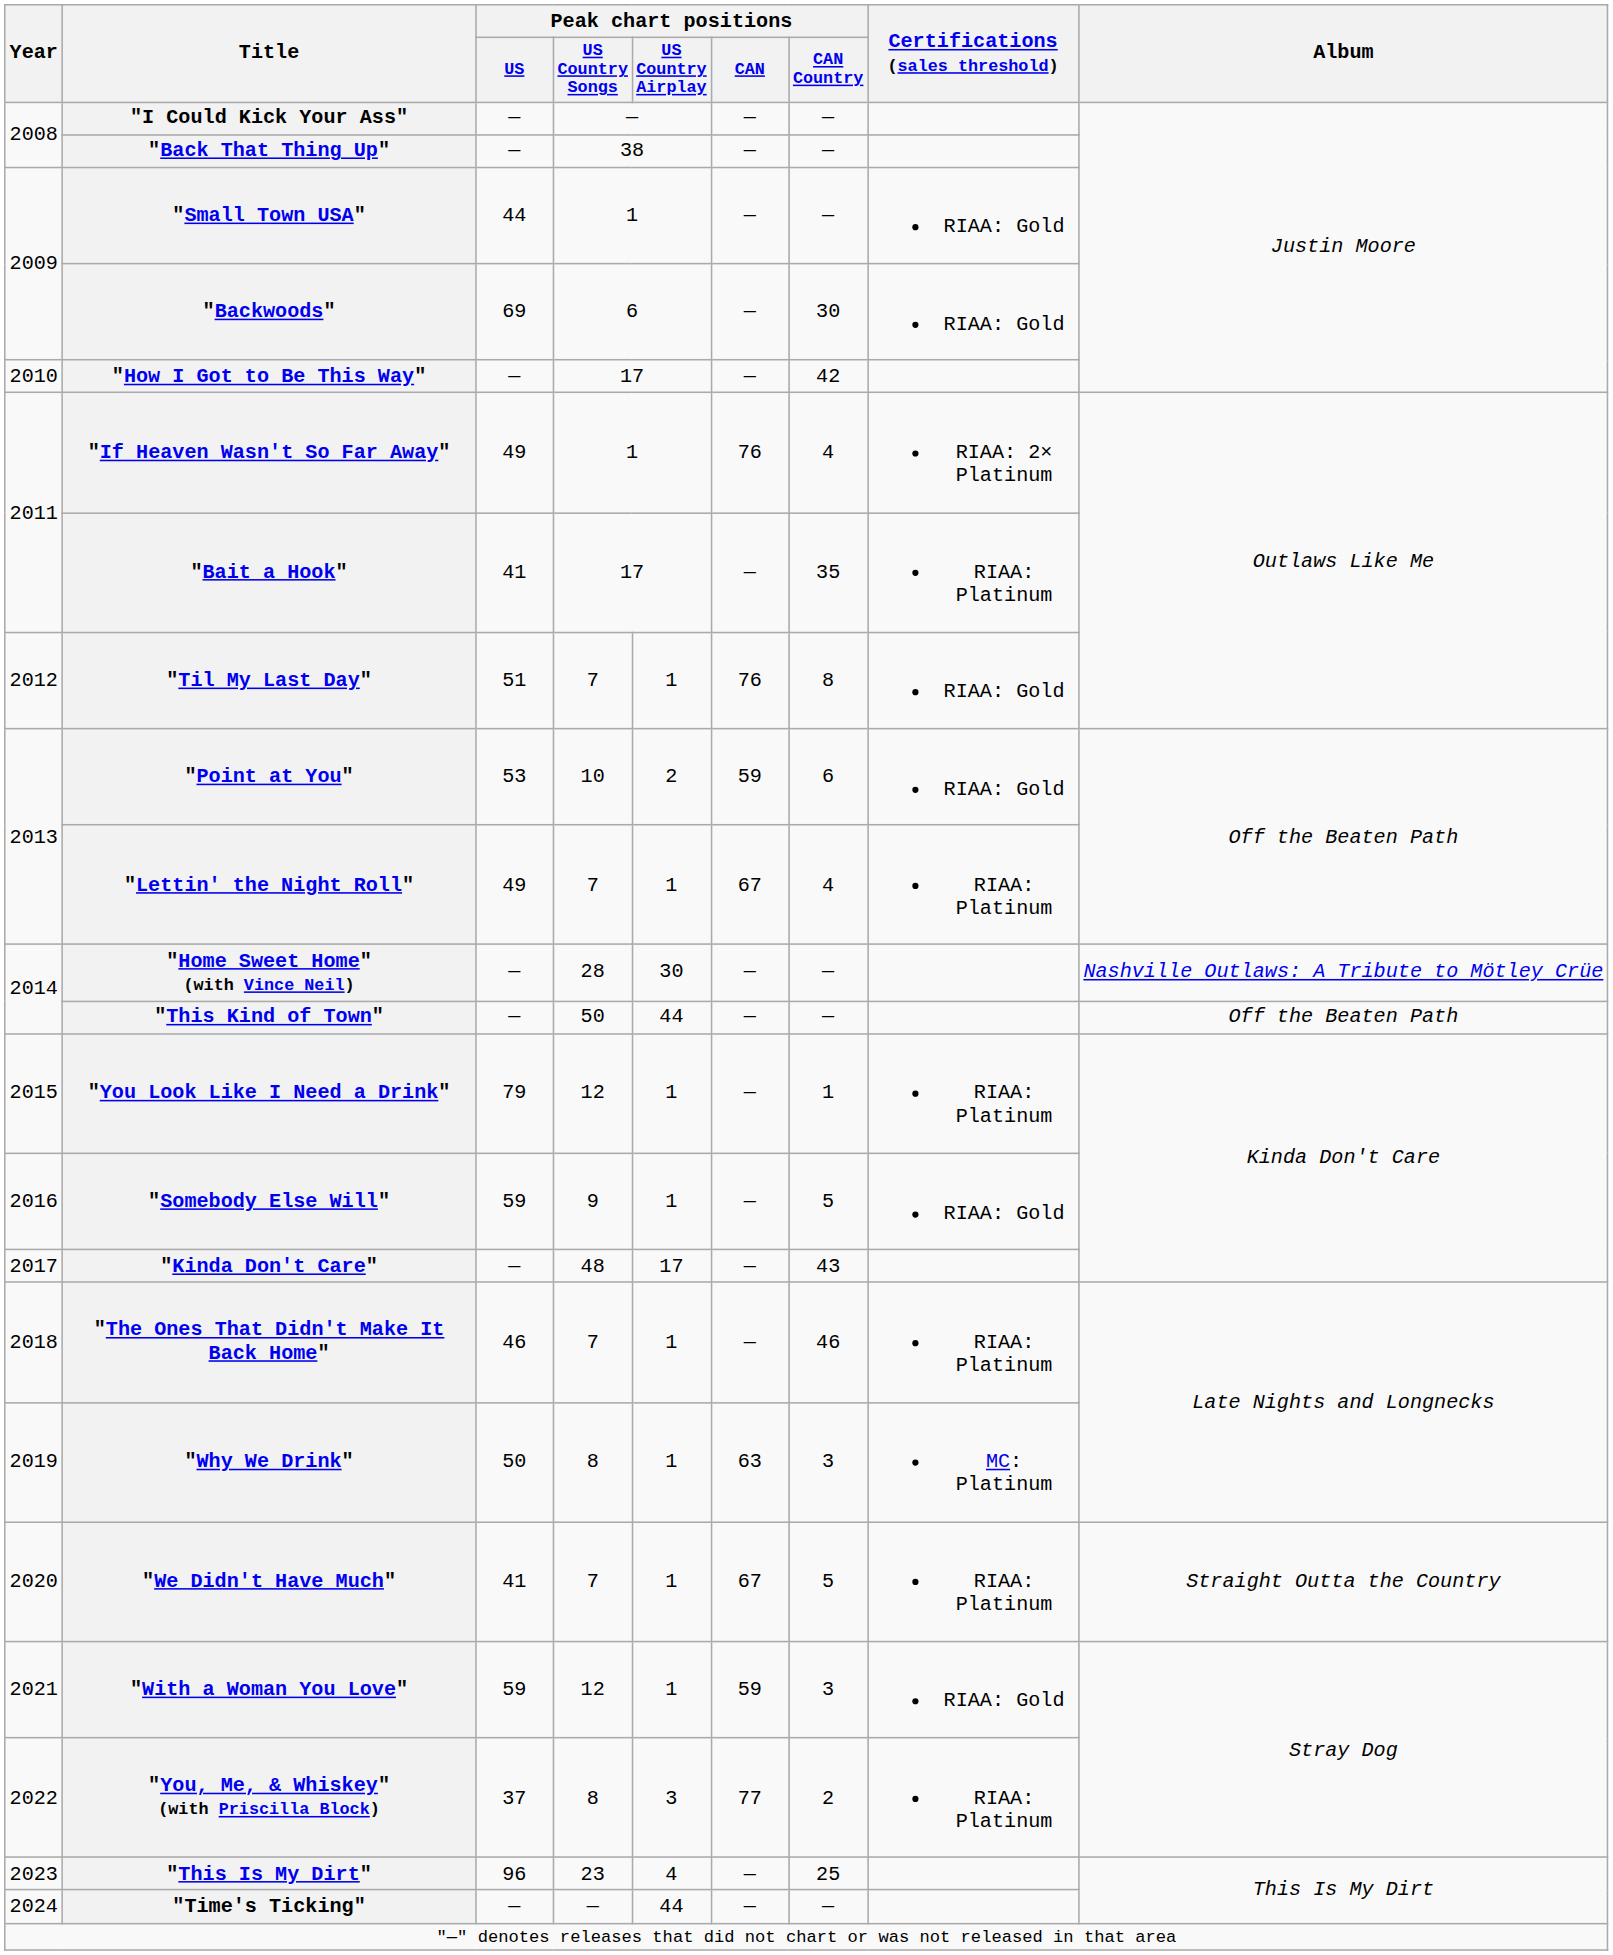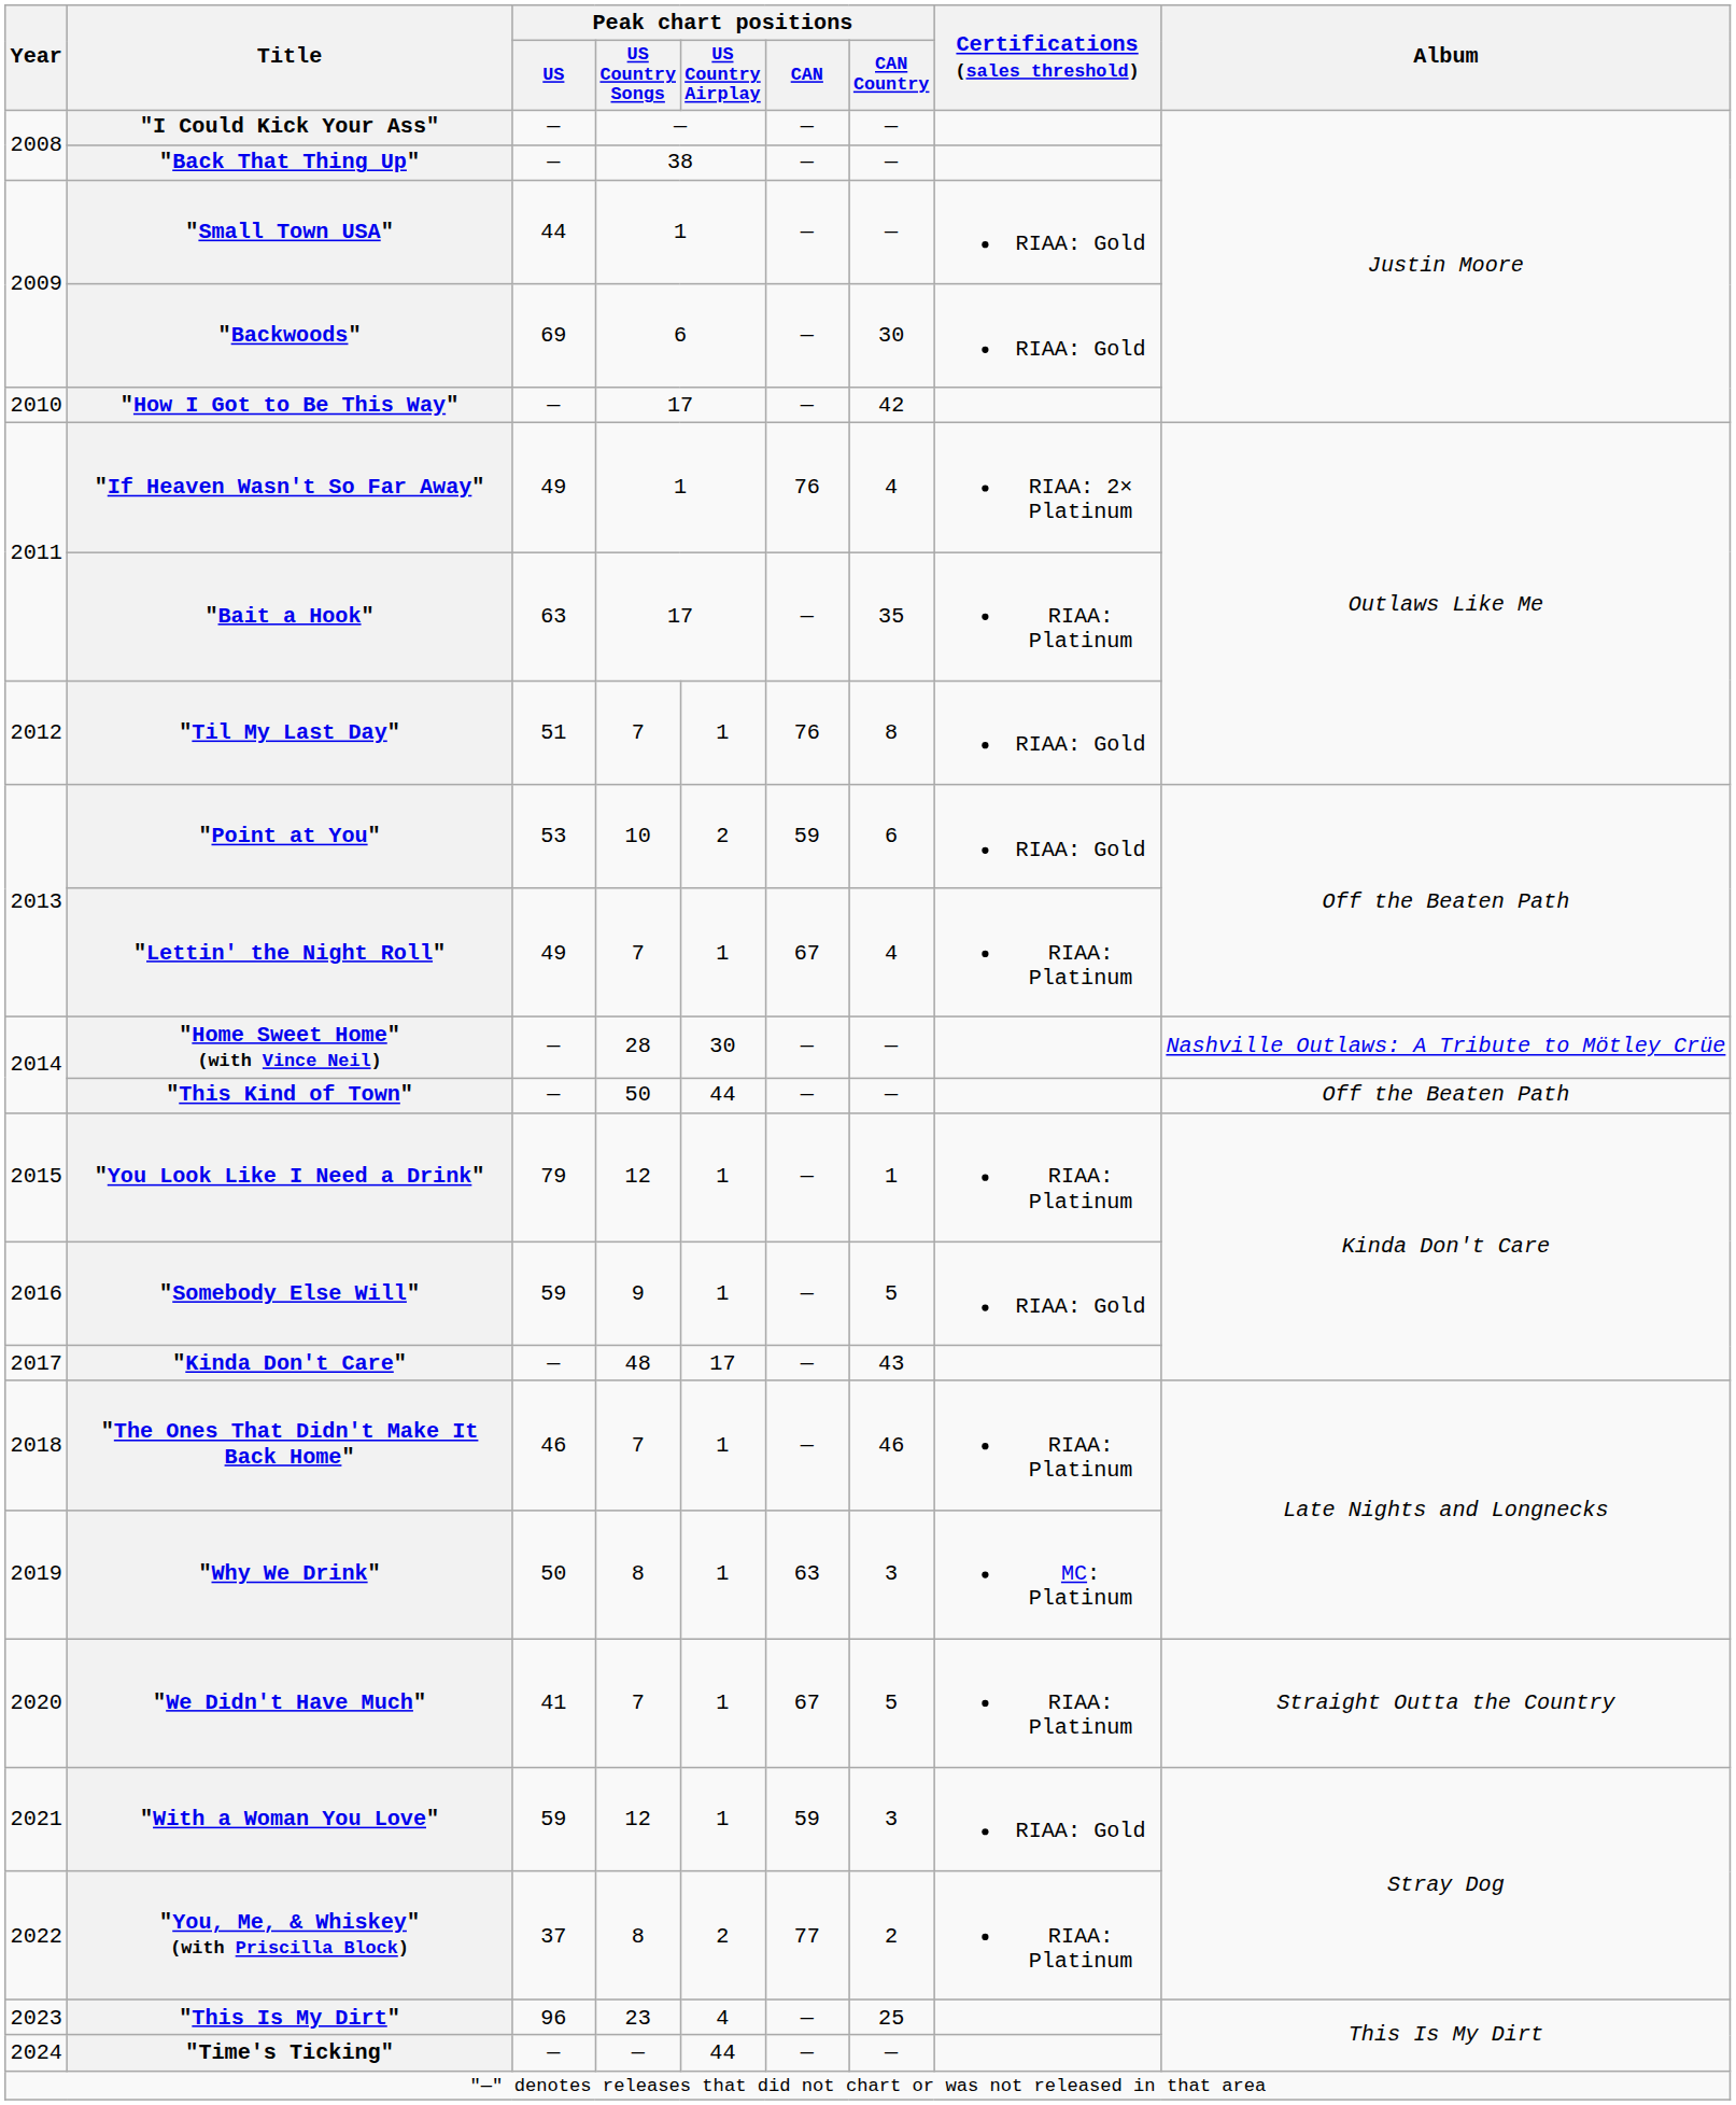"Bait a Hook" | Peak chart positions / US: 41 -> 63
"You, Me, & Whiskey" (with Priscilla Block) | Peak chart positions / US Country Airplay: 3 -> 2
